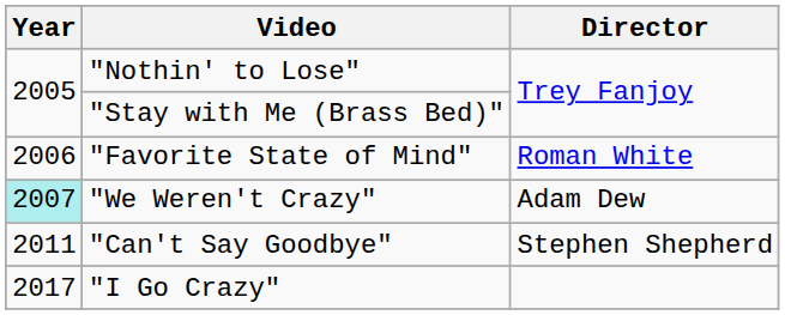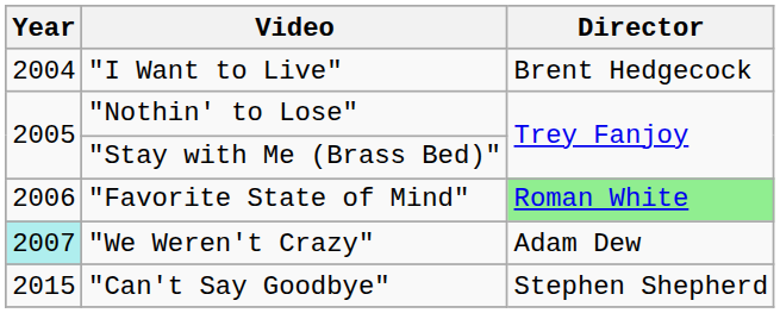+ row: 2004 | "I Want to Live" | Brent Hedgecock
"Favorite State of Mind" | Director: no background -> lightgreen background
"Can't Say Goodbye" | Year: 2011 -> 2015
- row: 2017 | "I Go Crazy"
